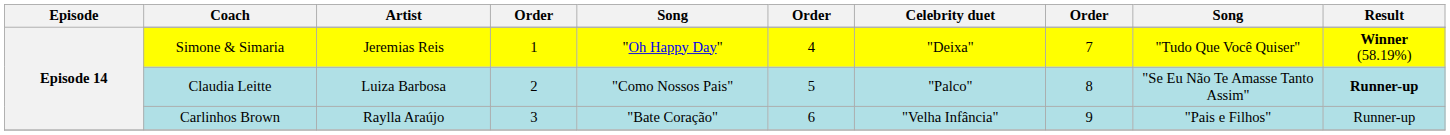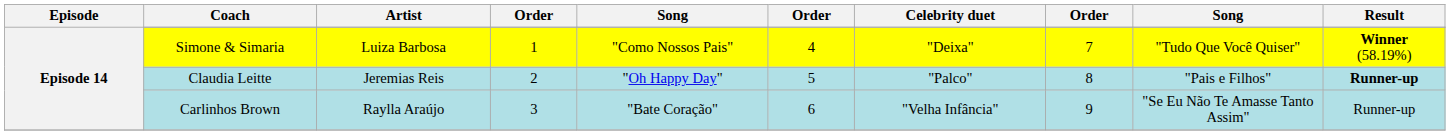Simone & Simaria | Artist: Jeremias Reis -> Luiza Barbosa
Simone & Simaria | column 5: "Oh Happy Day" -> "Como Nossos Pais"
Claudia Leitte | Artist: Luiza Barbosa -> Jeremias Reis
Claudia Leitte | column 5: "Como Nossos Pais" -> "Oh Happy Day"
Claudia Leitte | column 9: "Se Eu Não Te Amasse Tanto Assim" -> "Pais e Filhos"
Carlinhos Brown | column 9: "Pais e Filhos" -> "Se Eu Não Te Amasse Tanto Assim"
